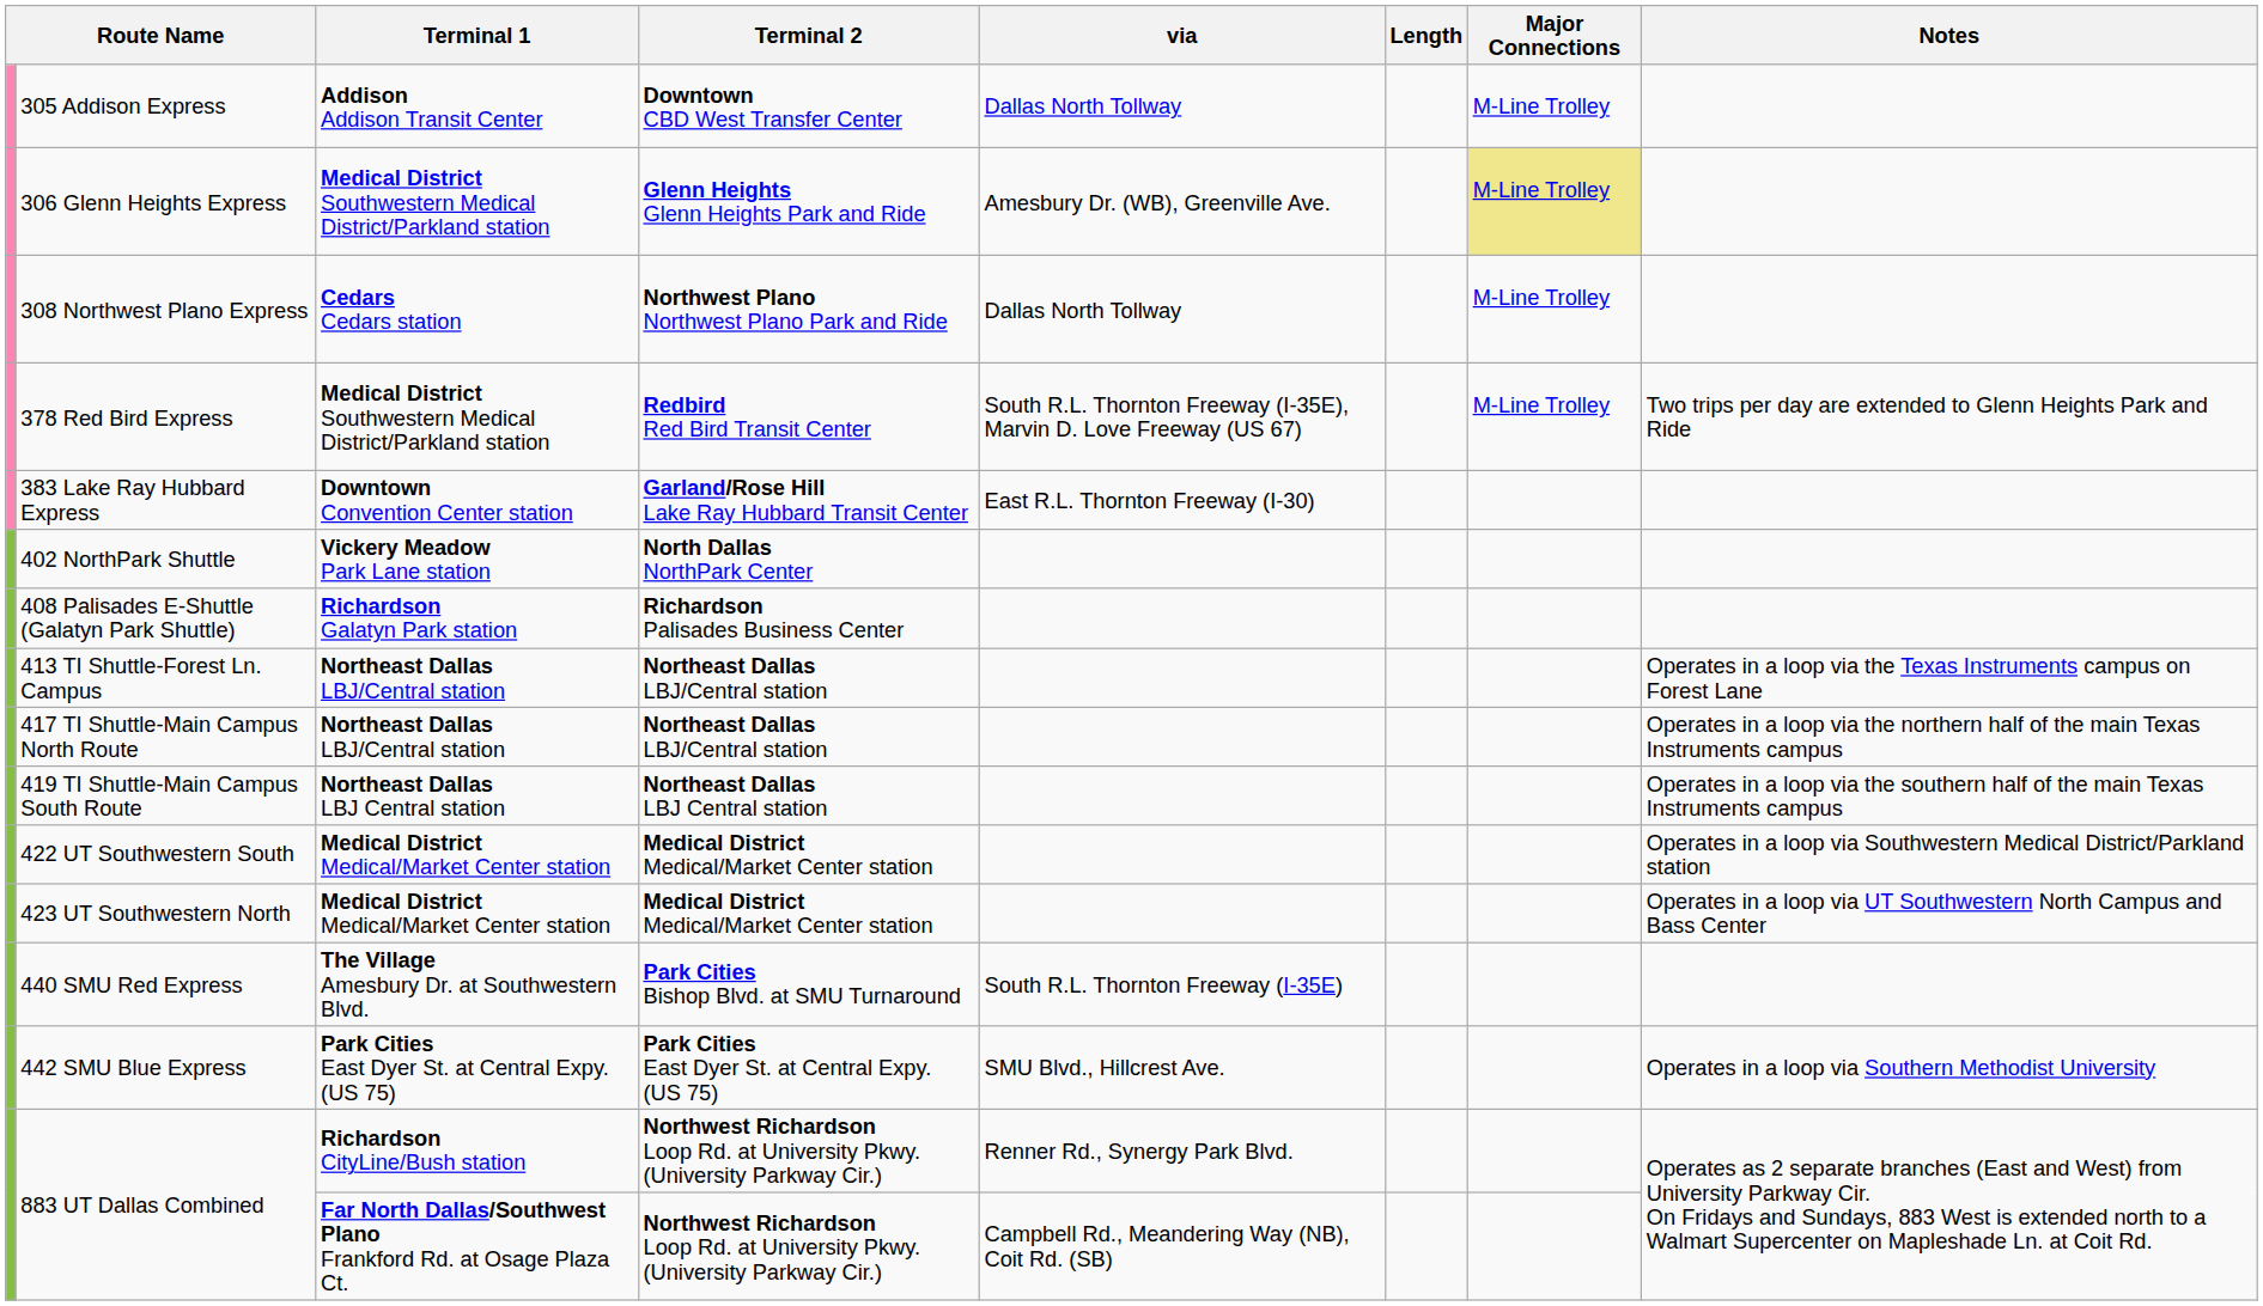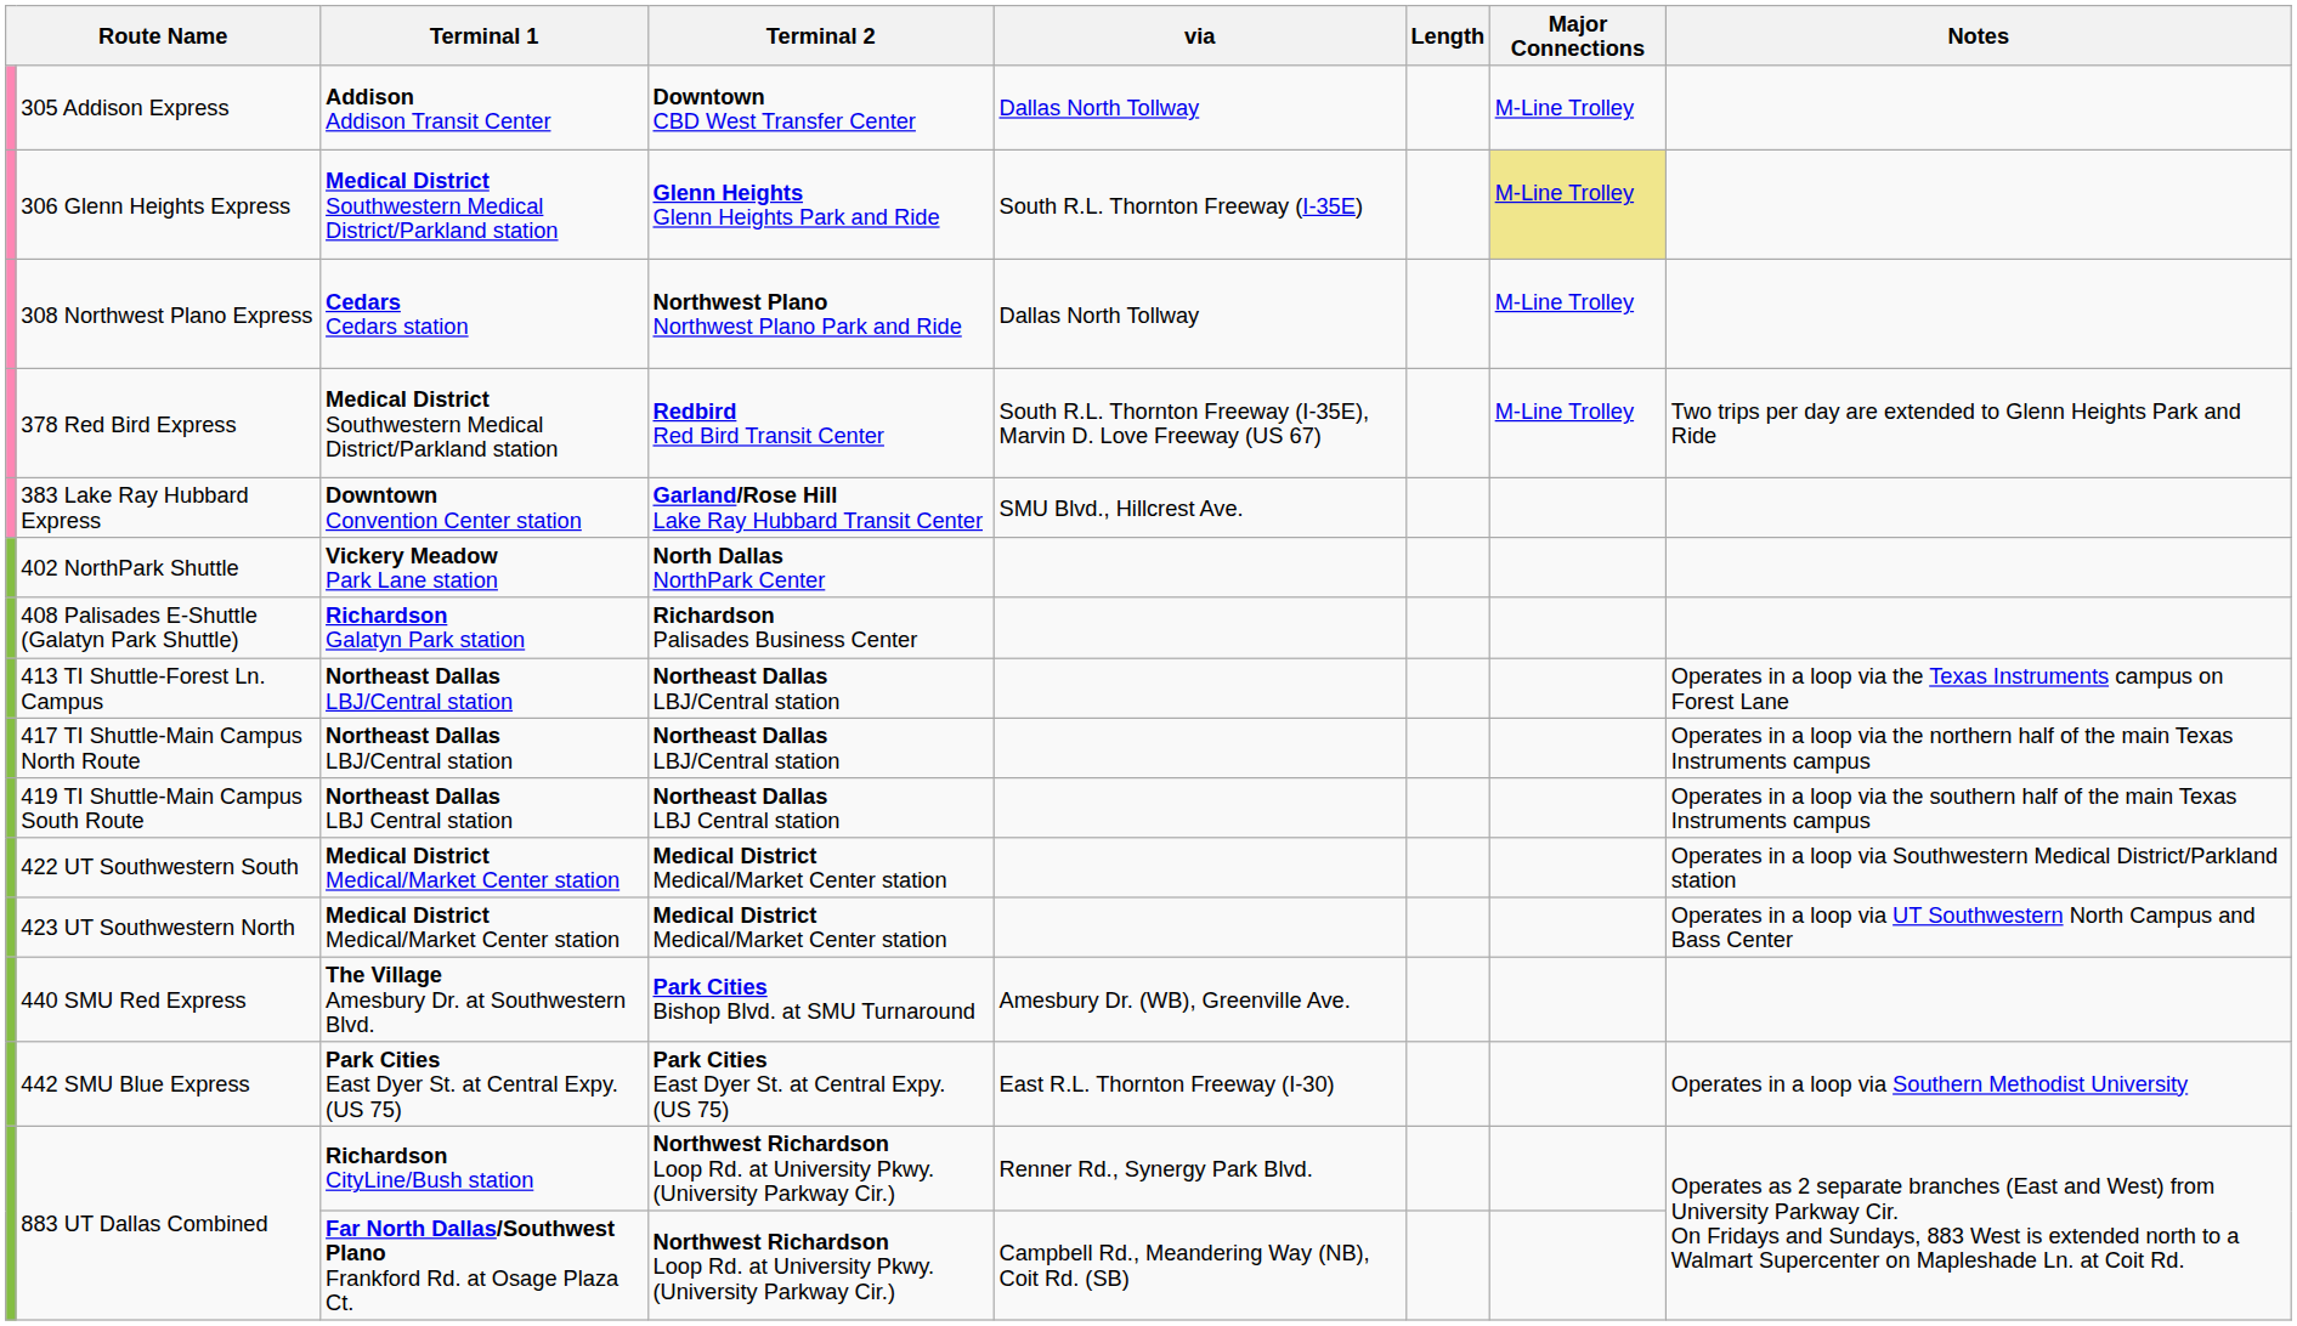306 Glenn Heights Express | via: Amesbury Dr. (WB), Greenville Ave. -> South R.L. Thornton Freeway (I-35E)
383 Lake Ray Hubbard Express | via: East R.L. Thornton Freeway (I-30) -> SMU Blvd., Hillcrest Ave.
440 SMU Red Express | via: South R.L. Thornton Freeway (I-35E) -> Amesbury Dr. (WB), Greenville Ave.
442 SMU Blue Express | via: SMU Blvd., Hillcrest Ave. -> East R.L. Thornton Freeway (I-30)
